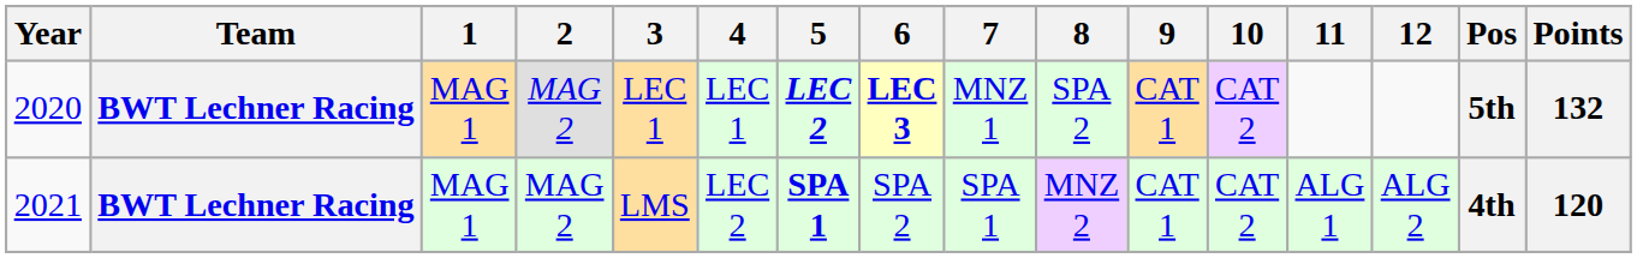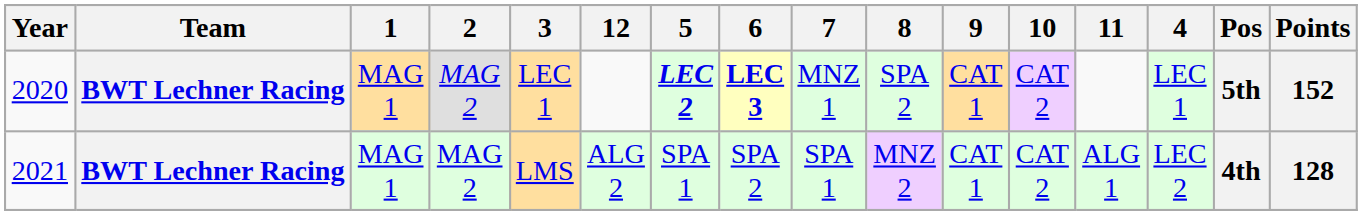columns swapped: 4 <-> 12
2020 | Points: 132 -> 152
2021 | 5: bold -> normal
2021 | Points: 120 -> 128
